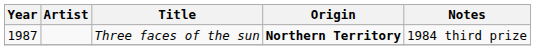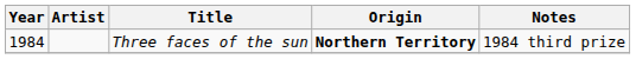Three faces of the sun | Year: 1987 -> 1984
